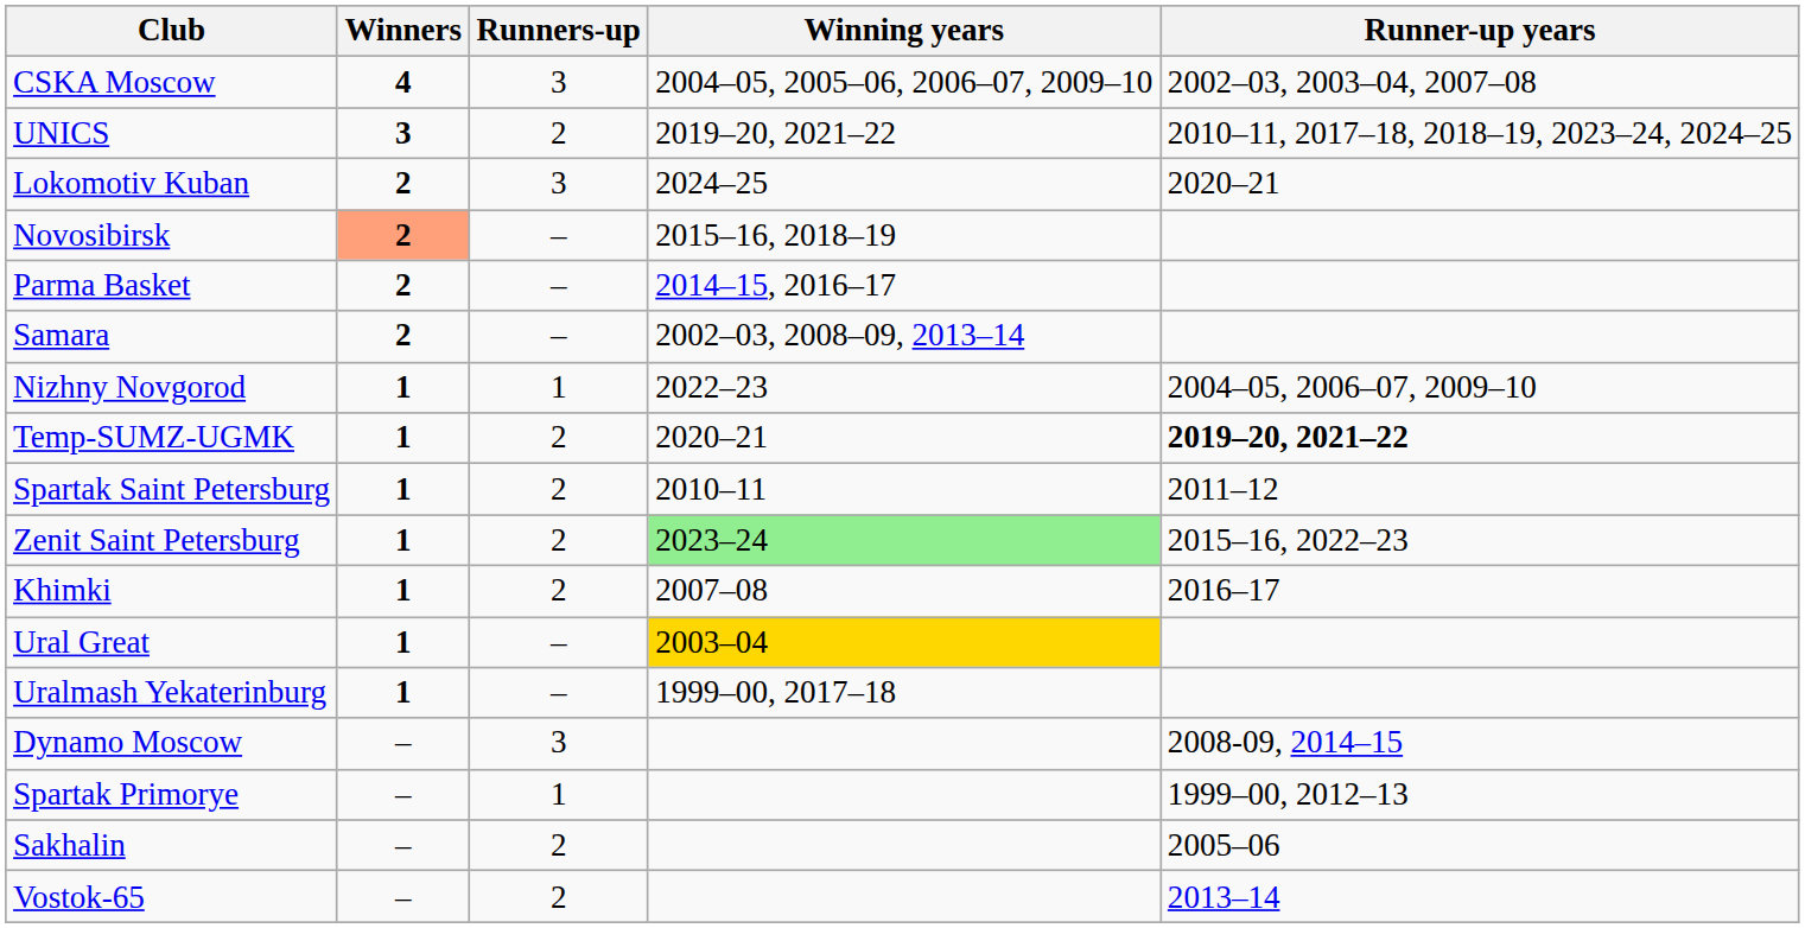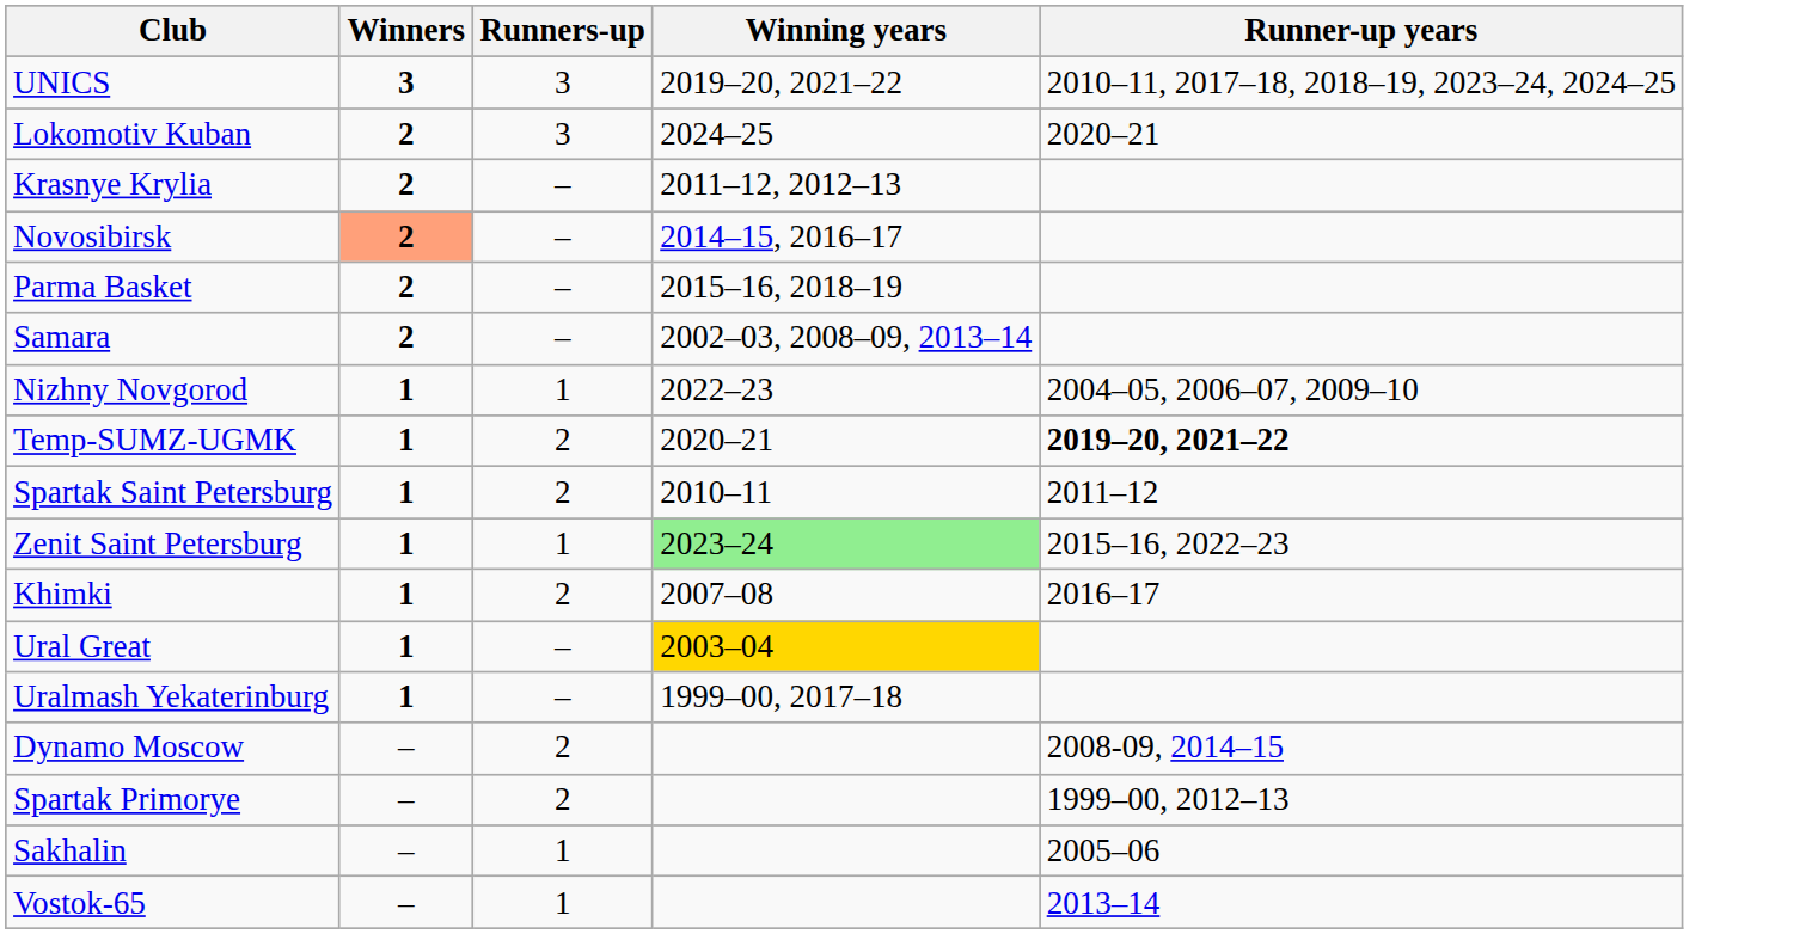- row: CSKA Moscow | 4 | 3 | 2004–05, 2005–06, 2006–07, 2009–10 | 2002–03, 2003–04, 2007–08
UNICS | Runners-up: 2 -> 3
+ row: Krasnye Krylia | 2 | – | 2011–12, 2012–13
Novosibirsk | Winning years: 2015–16, 2018–19 -> 2014–15, 2016–17
Parma Basket | Winning years: 2014–15, 2016–17 -> 2015–16, 2018–19
Zenit Saint Petersburg | Runners-up: 2 -> 1
Dynamo Moscow | Runners-up: 3 -> 2
Spartak Primorye | Runners-up: 1 -> 2
Sakhalin | Runners-up: 2 -> 1
Vostok-65 | Runners-up: 2 -> 1
